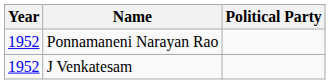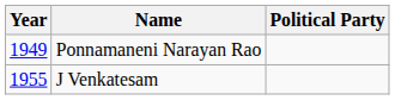Ponnamaneni Narayan Rao | Year: 1952 -> 1949
J Venkatesam | Year: 1952 -> 1955
